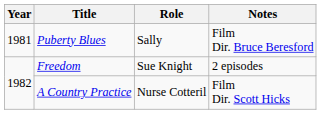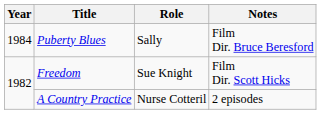Puberty Blues | Year: 1981 -> 1984
Freedom | Notes: 2 episodes -> Film Dir. Scott Hicks
A Country Practice | Notes: Film Dir. Scott Hicks -> 2 episodes
